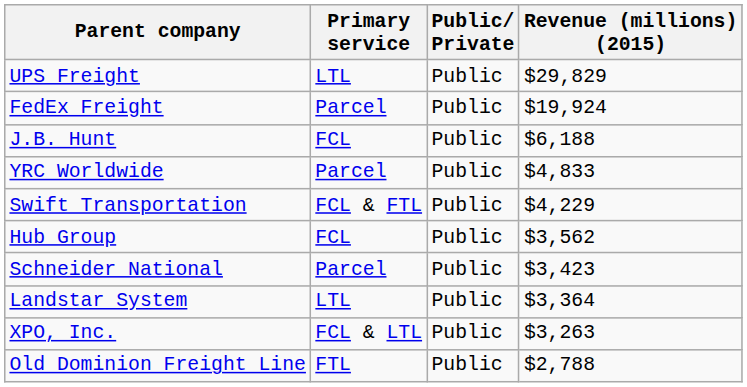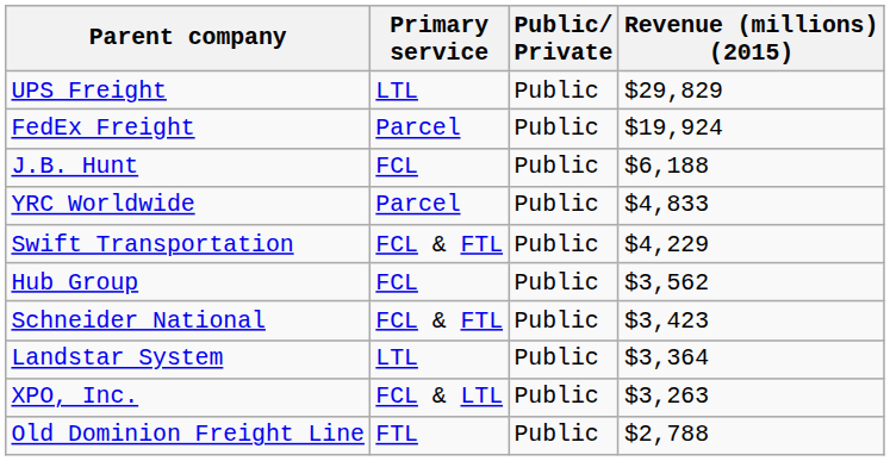Schneider National | Primary service: Parcel -> FCL & FTL
